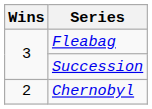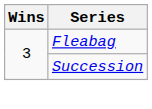- row: 2 | Chernobyl
